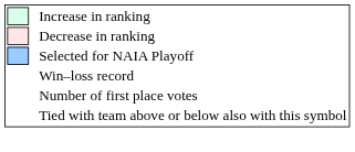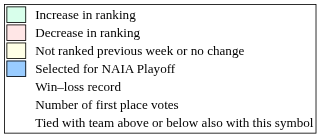+ row: Not ranked previous week or no change
